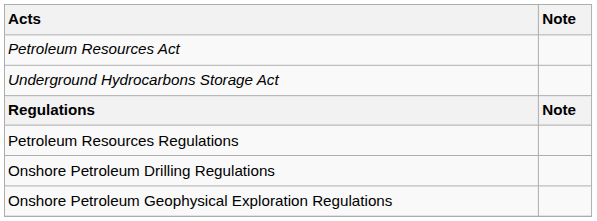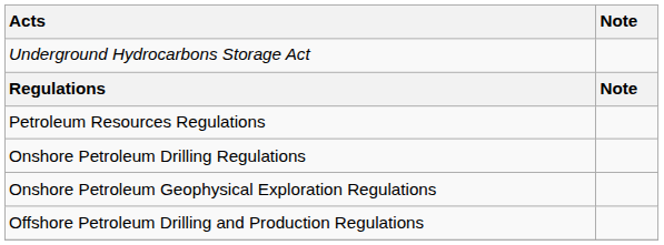- row: Petroleum Resources Act
+ row: Offshore Petroleum Drilling and Production Regulations
